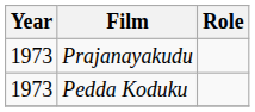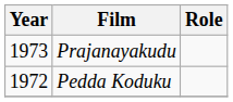Pedda Koduku | Year: 1973 -> 1972
